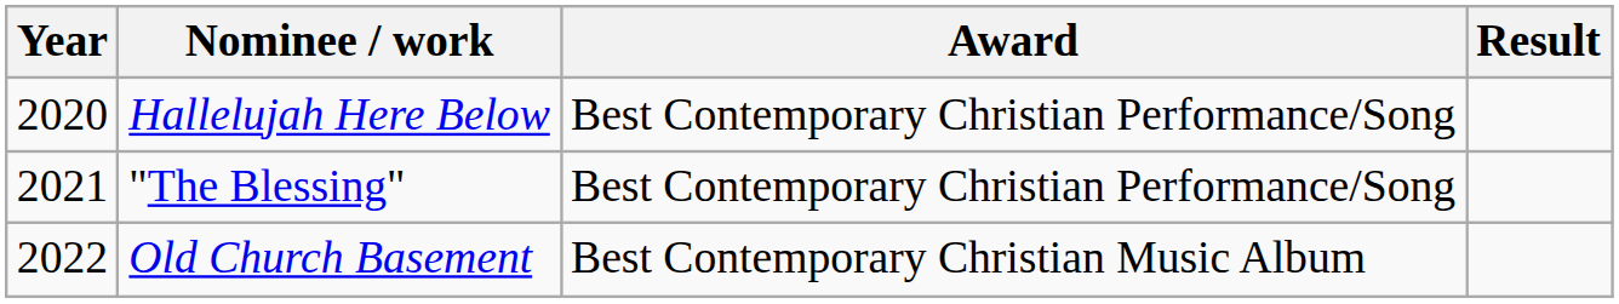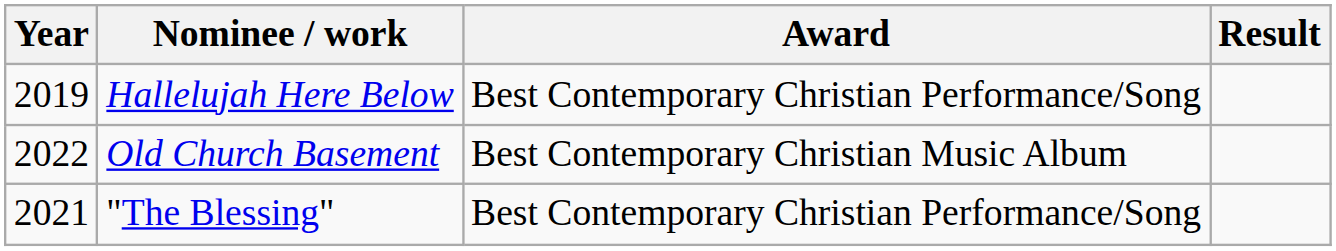Hallelujah Here Below | Year: 2020 -> 2019
rows swapped: "The Blessing" <-> Old Church Basement
